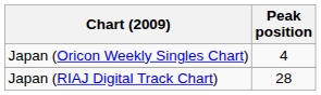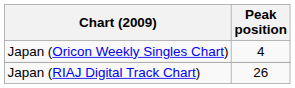Japan (RIAJ Digital Track Chart) | Peak position: 28 -> 26
